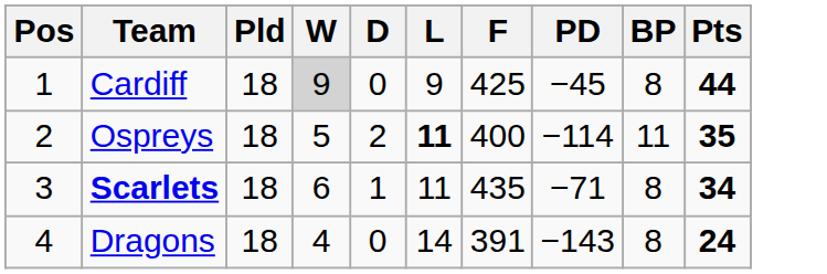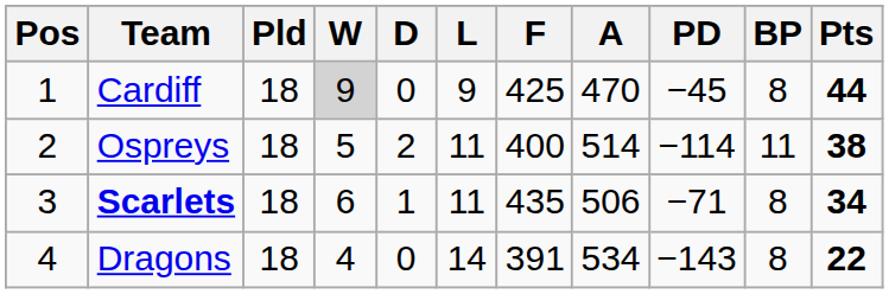+ column: A | 470 | 514 | 506 | 534
Ospreys | L: bold -> normal
Ospreys | Pts: 35 -> 38
Dragons | Pts: 24 -> 22
